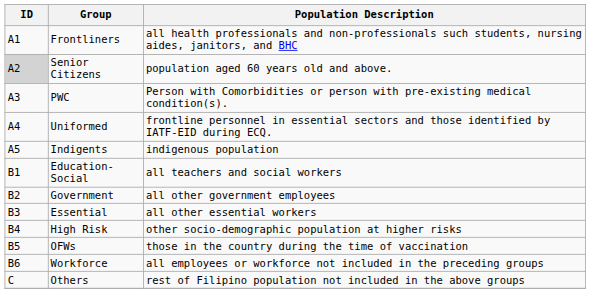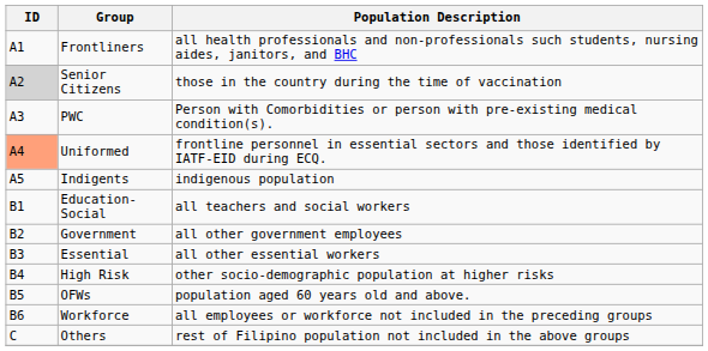Senior Citizens | Population Description: population aged 60 years old and above. -> those in the country during the time of vaccination
Uniformed | ID: no background -> lightsalmon background
OFWs | Population Description: those in the country during the time of vaccination -> population aged 60 years old and above.
